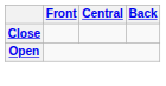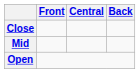+ row: Mid
